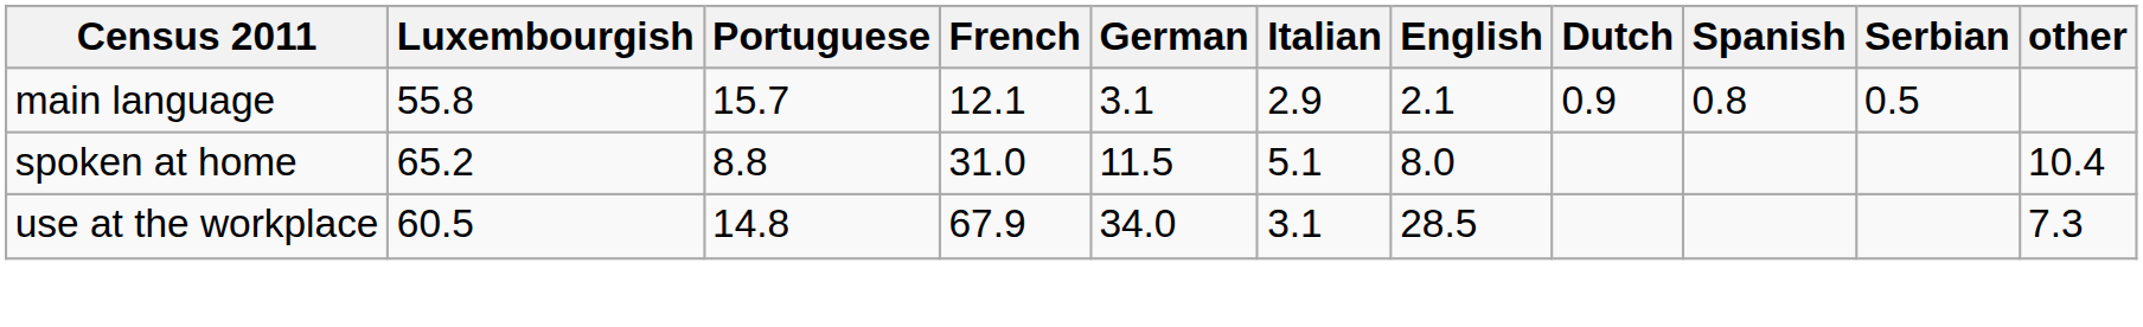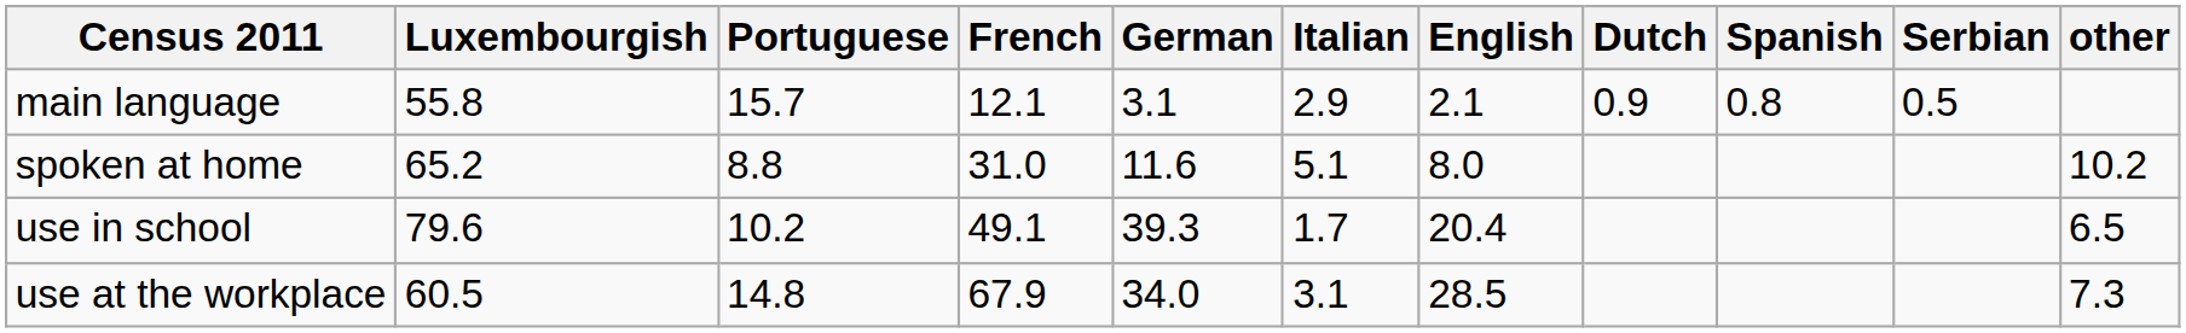spoken at home | German: 11.5 -> 11.6
spoken at home | other: 10.4 -> 10.2
+ row: use in school | 79.6 | 10.2 | 49.1 | 39.3 | 1.7 | 20.4 | 6.5
